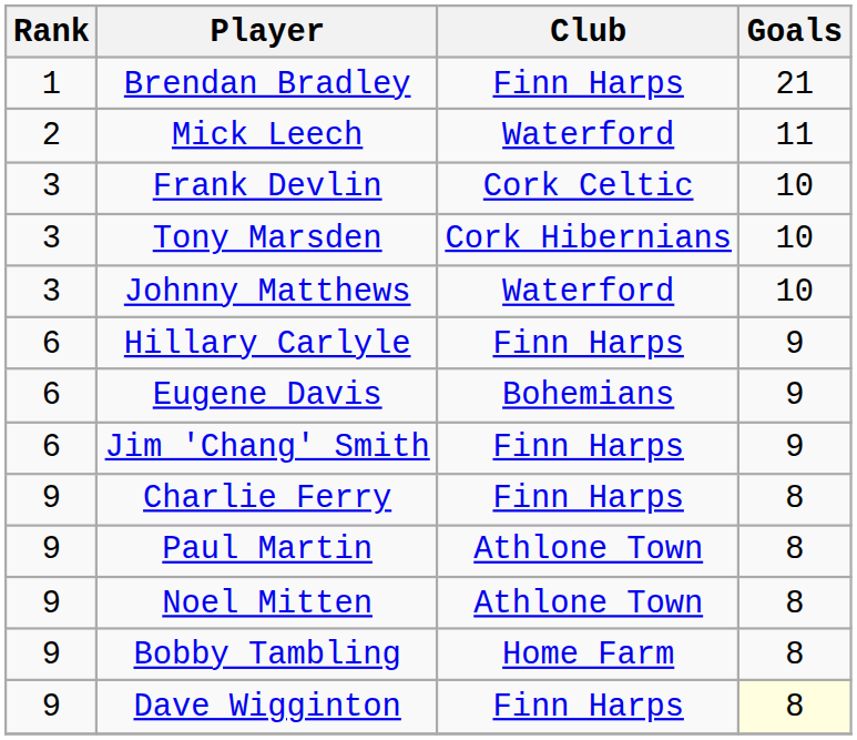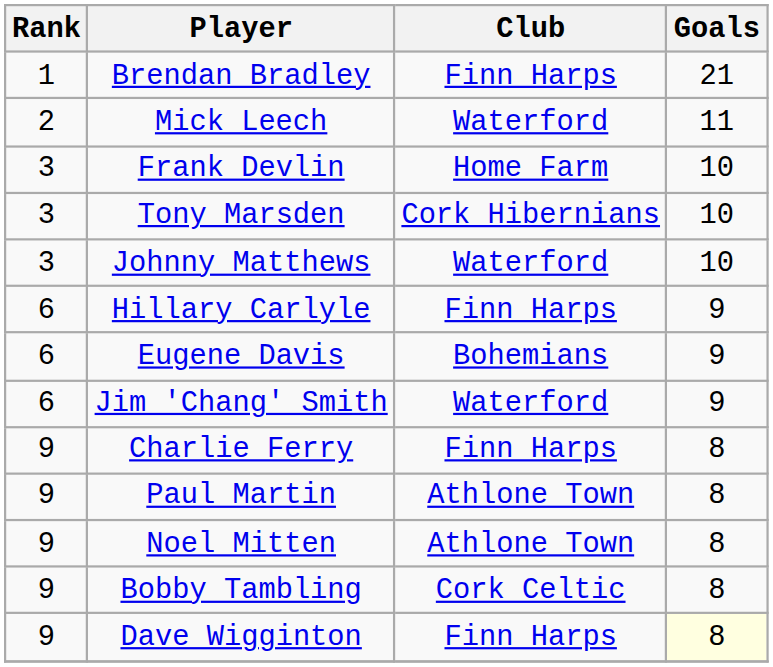Frank Devlin | Club: Cork Celtic -> Home Farm
Jim 'Chang' Smith | Club: Finn Harps -> Waterford
Bobby Tambling | Club: Home Farm -> Cork Celtic
